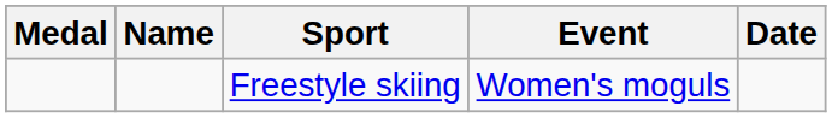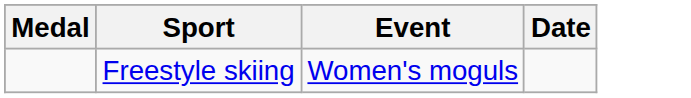- column: Name
